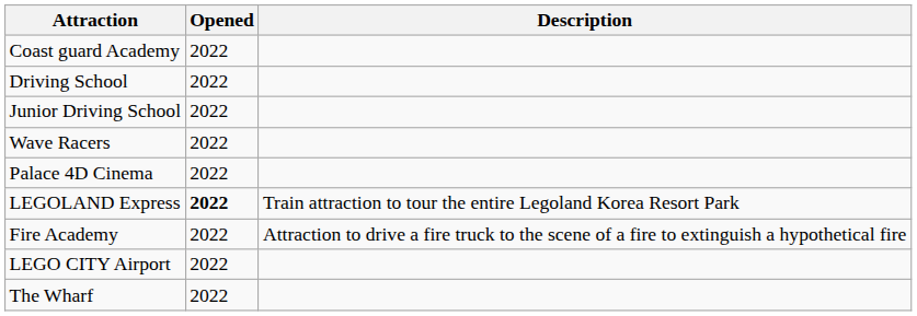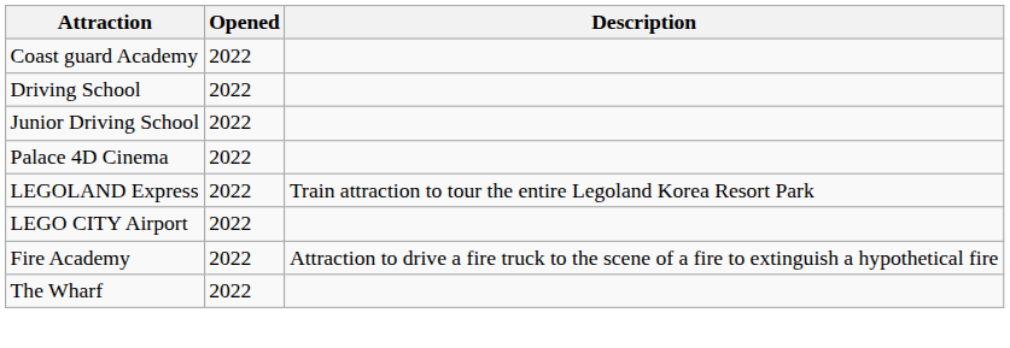- row: Wave Racers | 2022
LEGOLAND Express | Opened: bold -> normal
rows swapped: LEGO CITY Airport <-> Fire Academy
